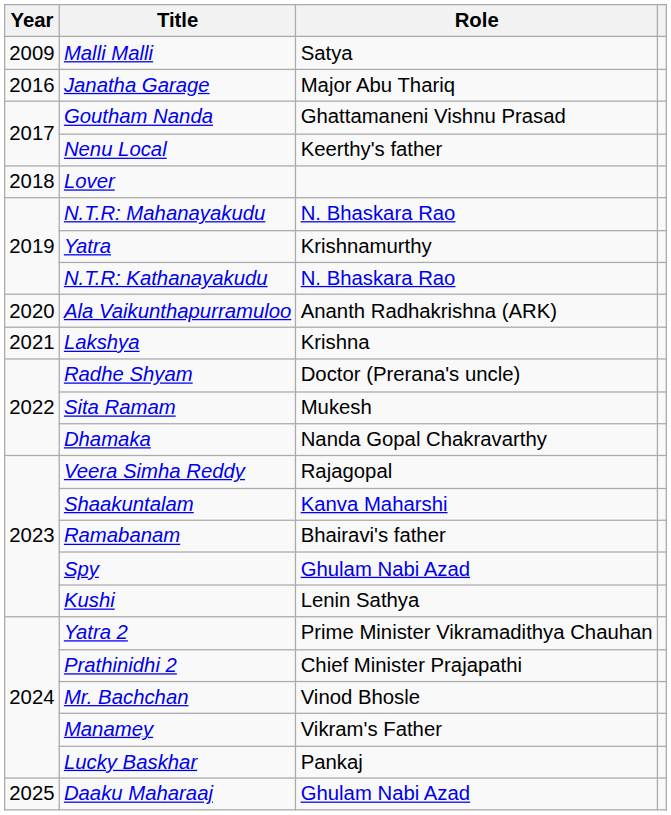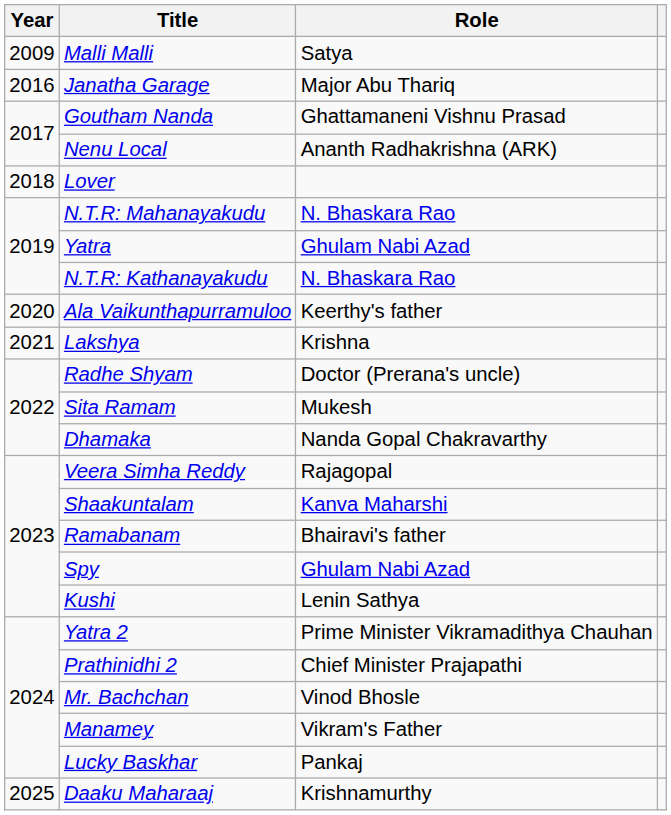Nenu Local | Role: Keerthy's father -> Ananth Radhakrishna (ARK)
Yatra | Role: Krishnamurthy -> Ghulam Nabi Azad
Ala Vaikunthapurramuloo | Role: Ananth Radhakrishna (ARK) -> Keerthy's father
Daaku Maharaaj | Role: Ghulam Nabi Azad -> Krishnamurthy
